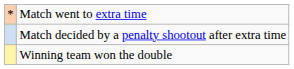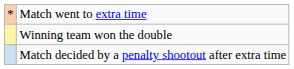rows swapped: Match decided by a penalty shootout after extra time <-> Winning team won the double
